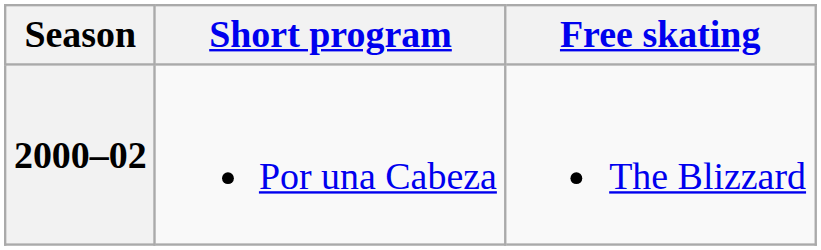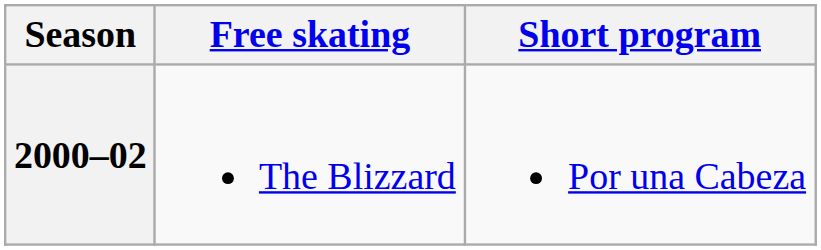columns swapped: Short program <-> Free skating
